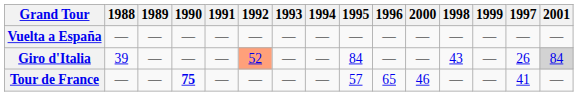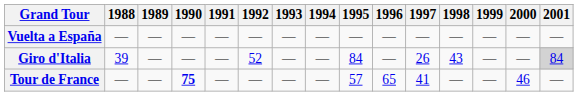columns swapped: 1997 <-> 2000
Giro d'Italia | 1992: lightsalmon background -> no background
